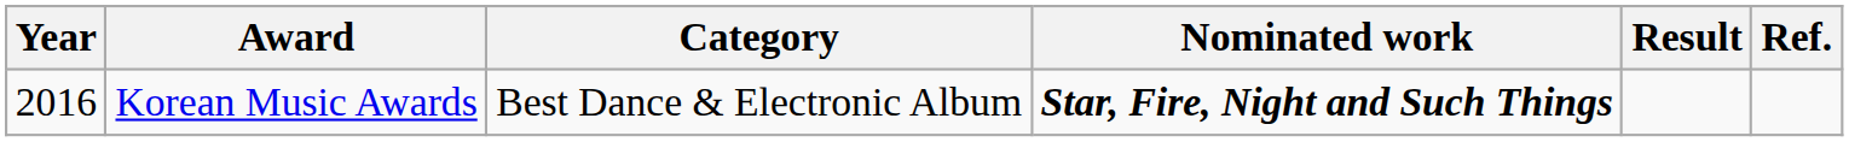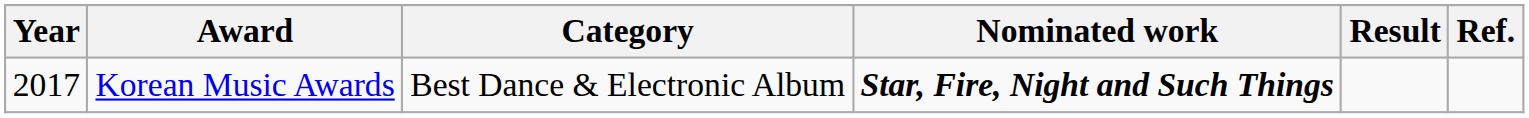Korean Music Awards | Year: 2016 -> 2017
